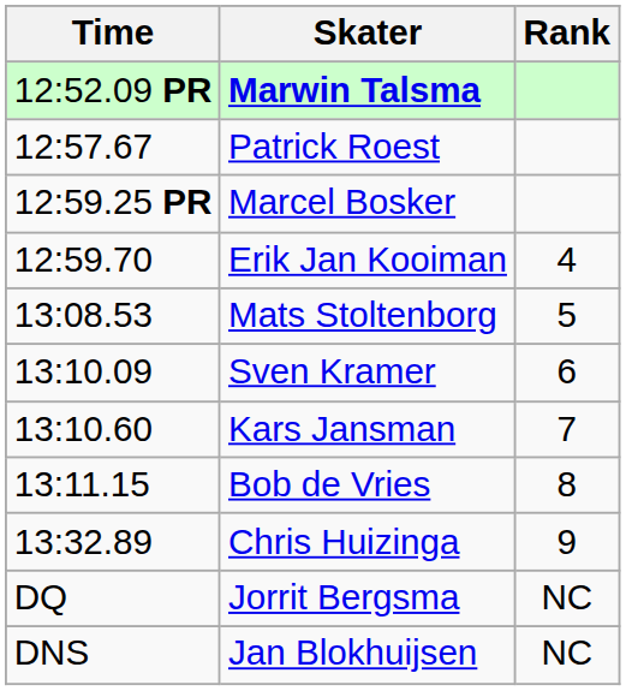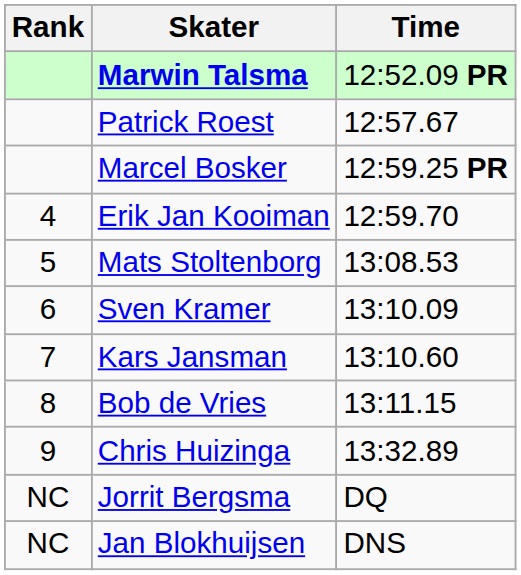columns swapped: Rank <-> Time
